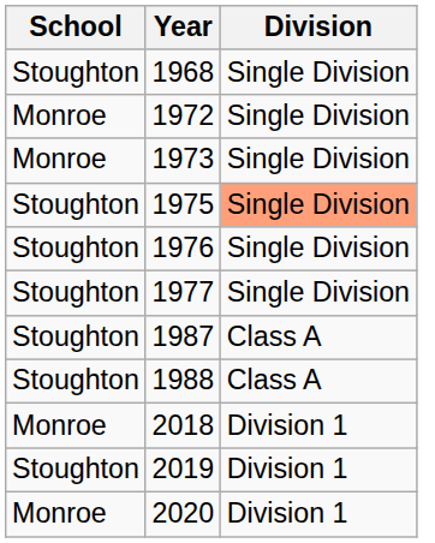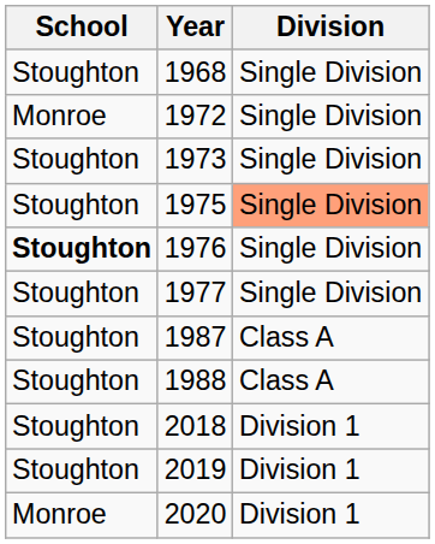1973 | School: Monroe -> Stoughton
1976 | School: normal -> bold
2018 | School: Monroe -> Stoughton
